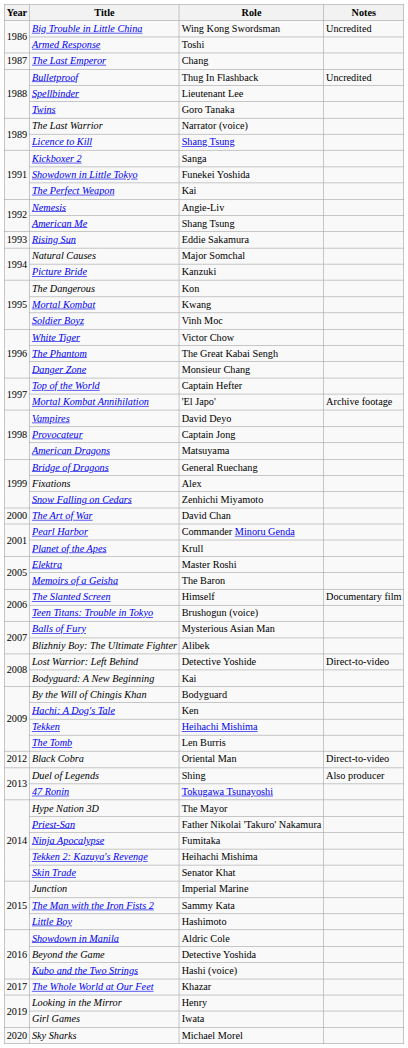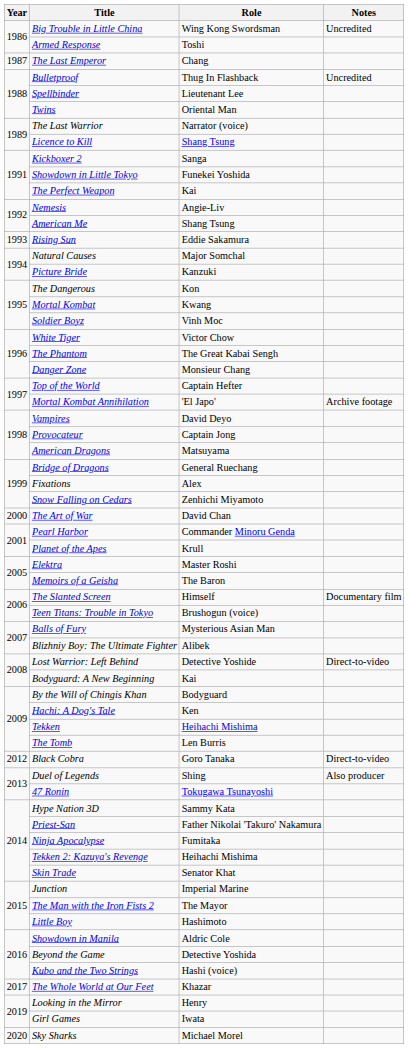Twins | Role: Goro Tanaka -> Oriental Man
Black Cobra | Role: Oriental Man -> Goro Tanaka
Hype Nation 3D | Role: The Mayor -> Sammy Kata
The Man with the Iron Fists 2 | Role: Sammy Kata -> The Mayor
